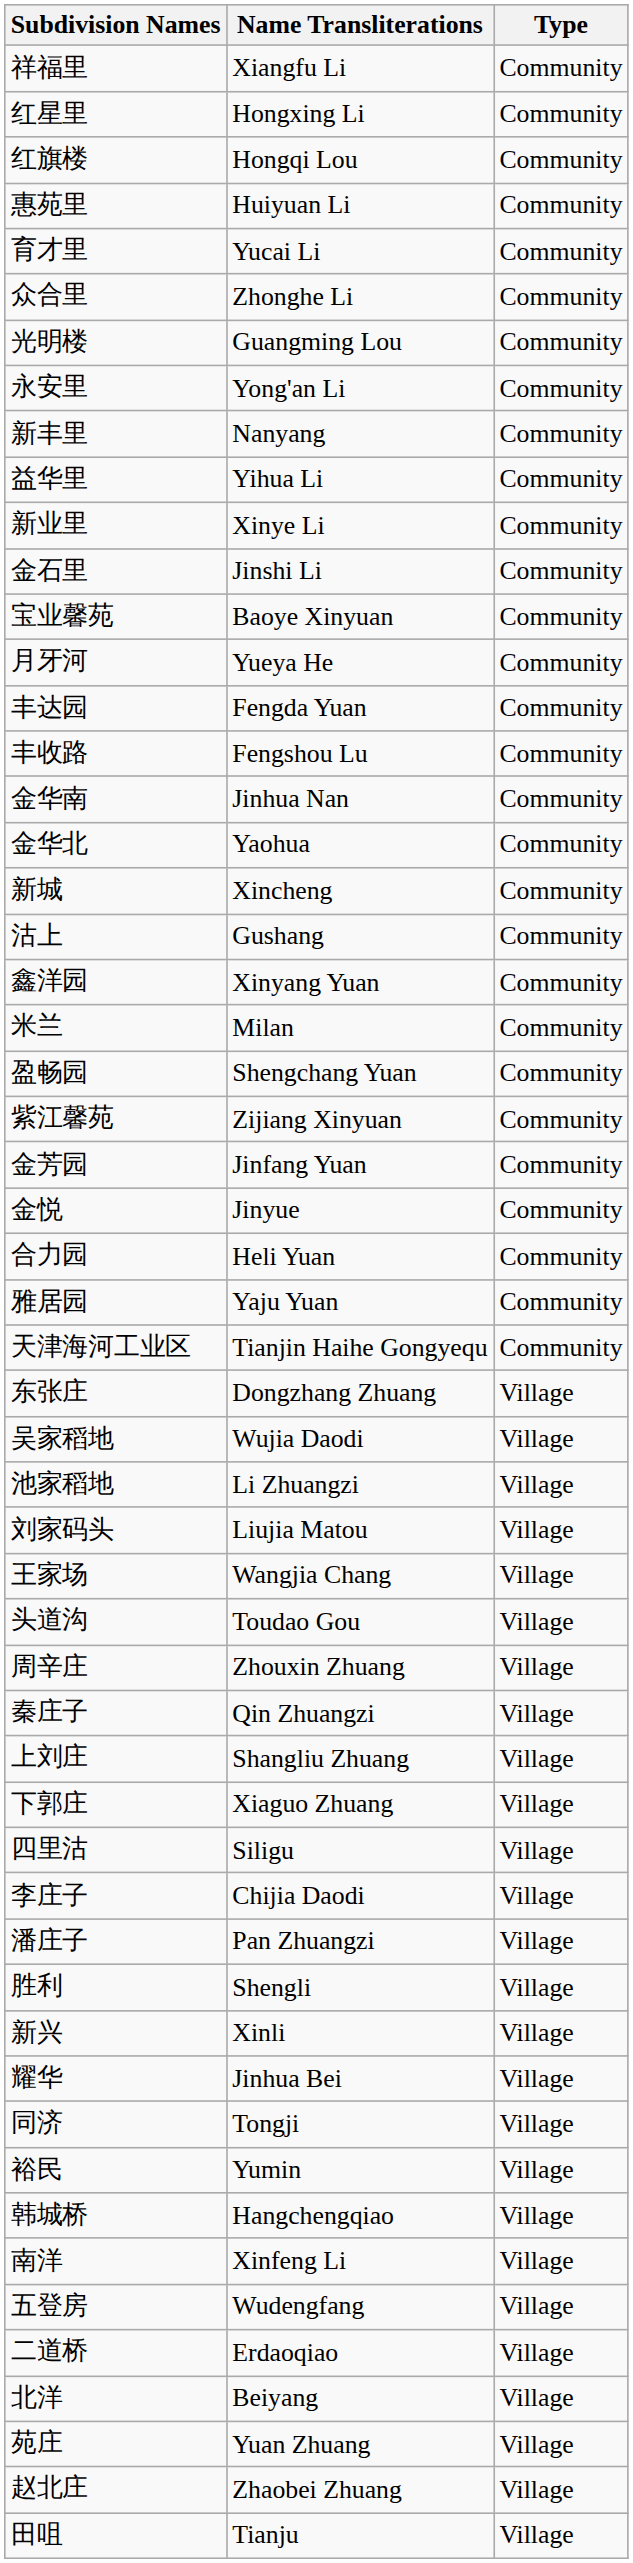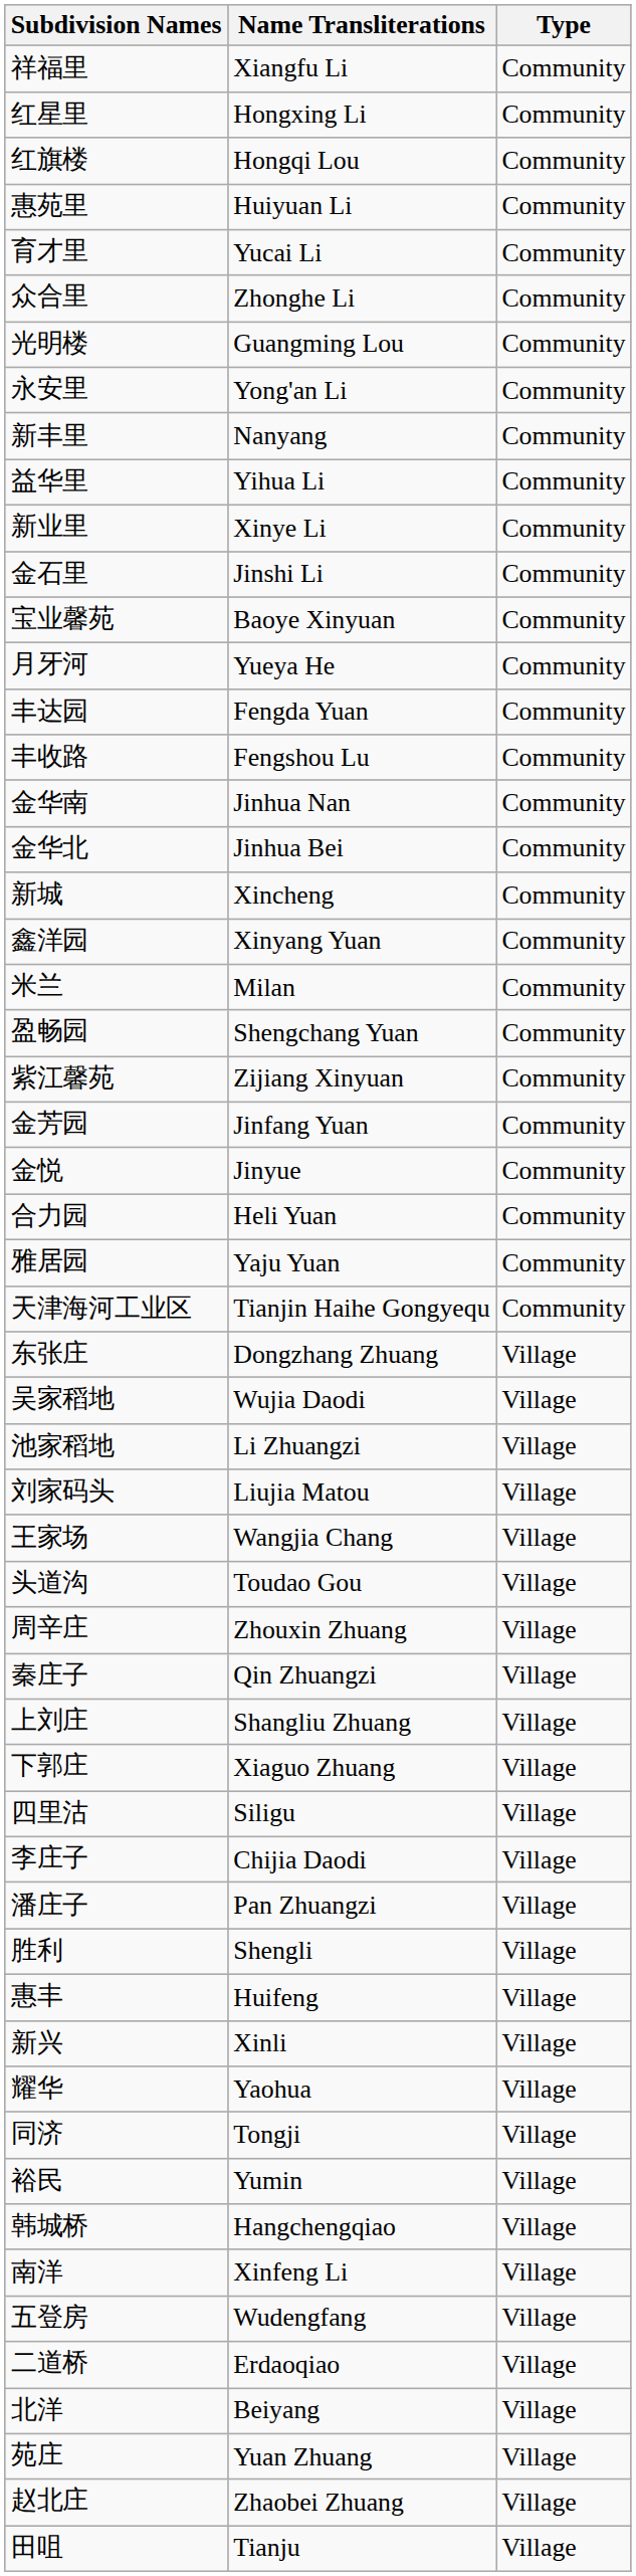金华北 | Name Transliterations: Yaohua -> Jinhua Bei
- row: 沽上 | Gushang | Community
+ row: 惠丰 | Huifeng | Village
耀华 | Name Transliterations: Jinhua Bei -> Yaohua
